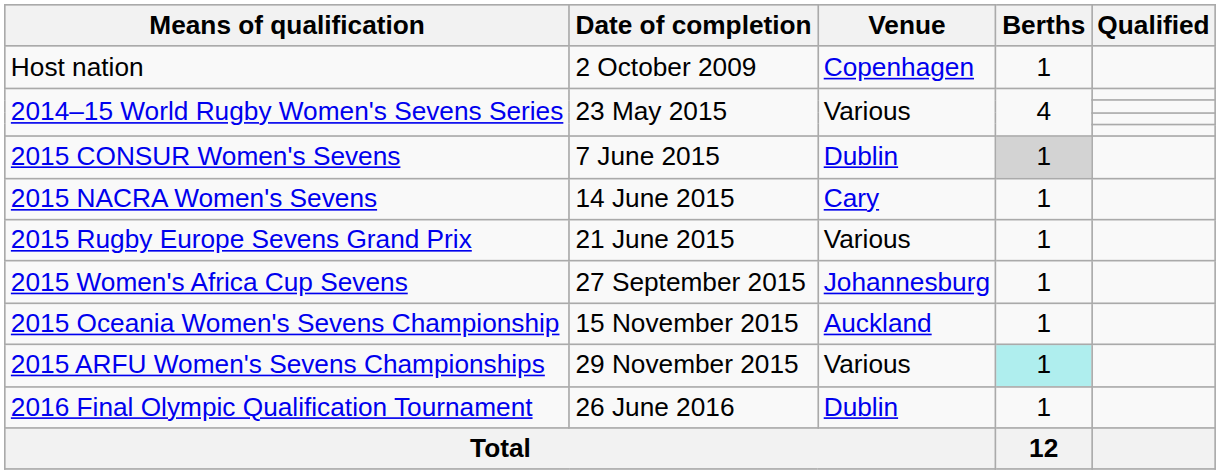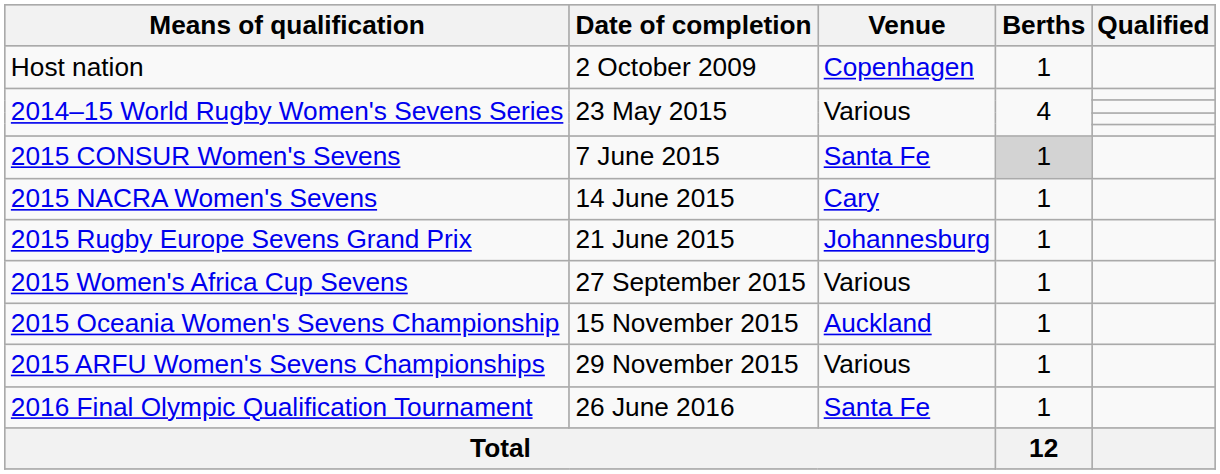2015 CONSUR Women's Sevens | Venue: Dublin -> Santa Fe
2015 Rugby Europe Sevens Grand Prix | Venue: Various -> Johannesburg
2015 Women's Africa Cup Sevens | Venue: Johannesburg -> Various
2015 ARFU Women's Sevens Championships | Berths: paleturquoise background -> no background
2016 Final Olympic Qualification Tournament | Venue: Dublin -> Santa Fe
